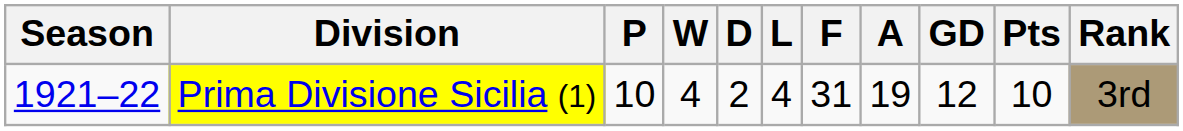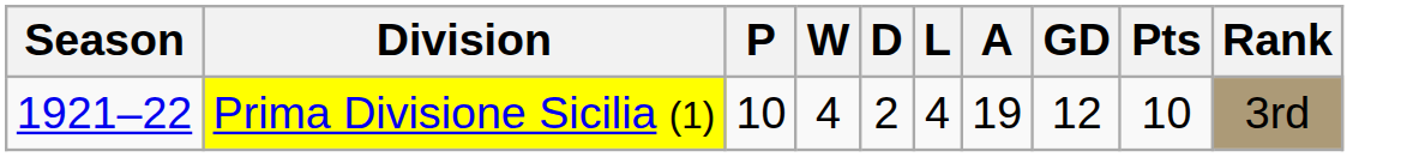- column: F | 31
